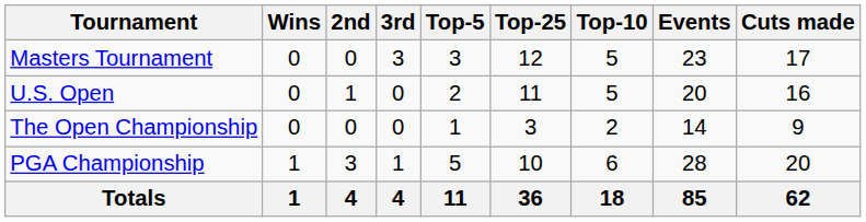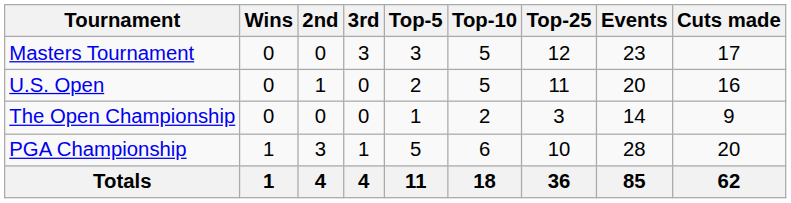columns swapped: Top-10 <-> Top-25
